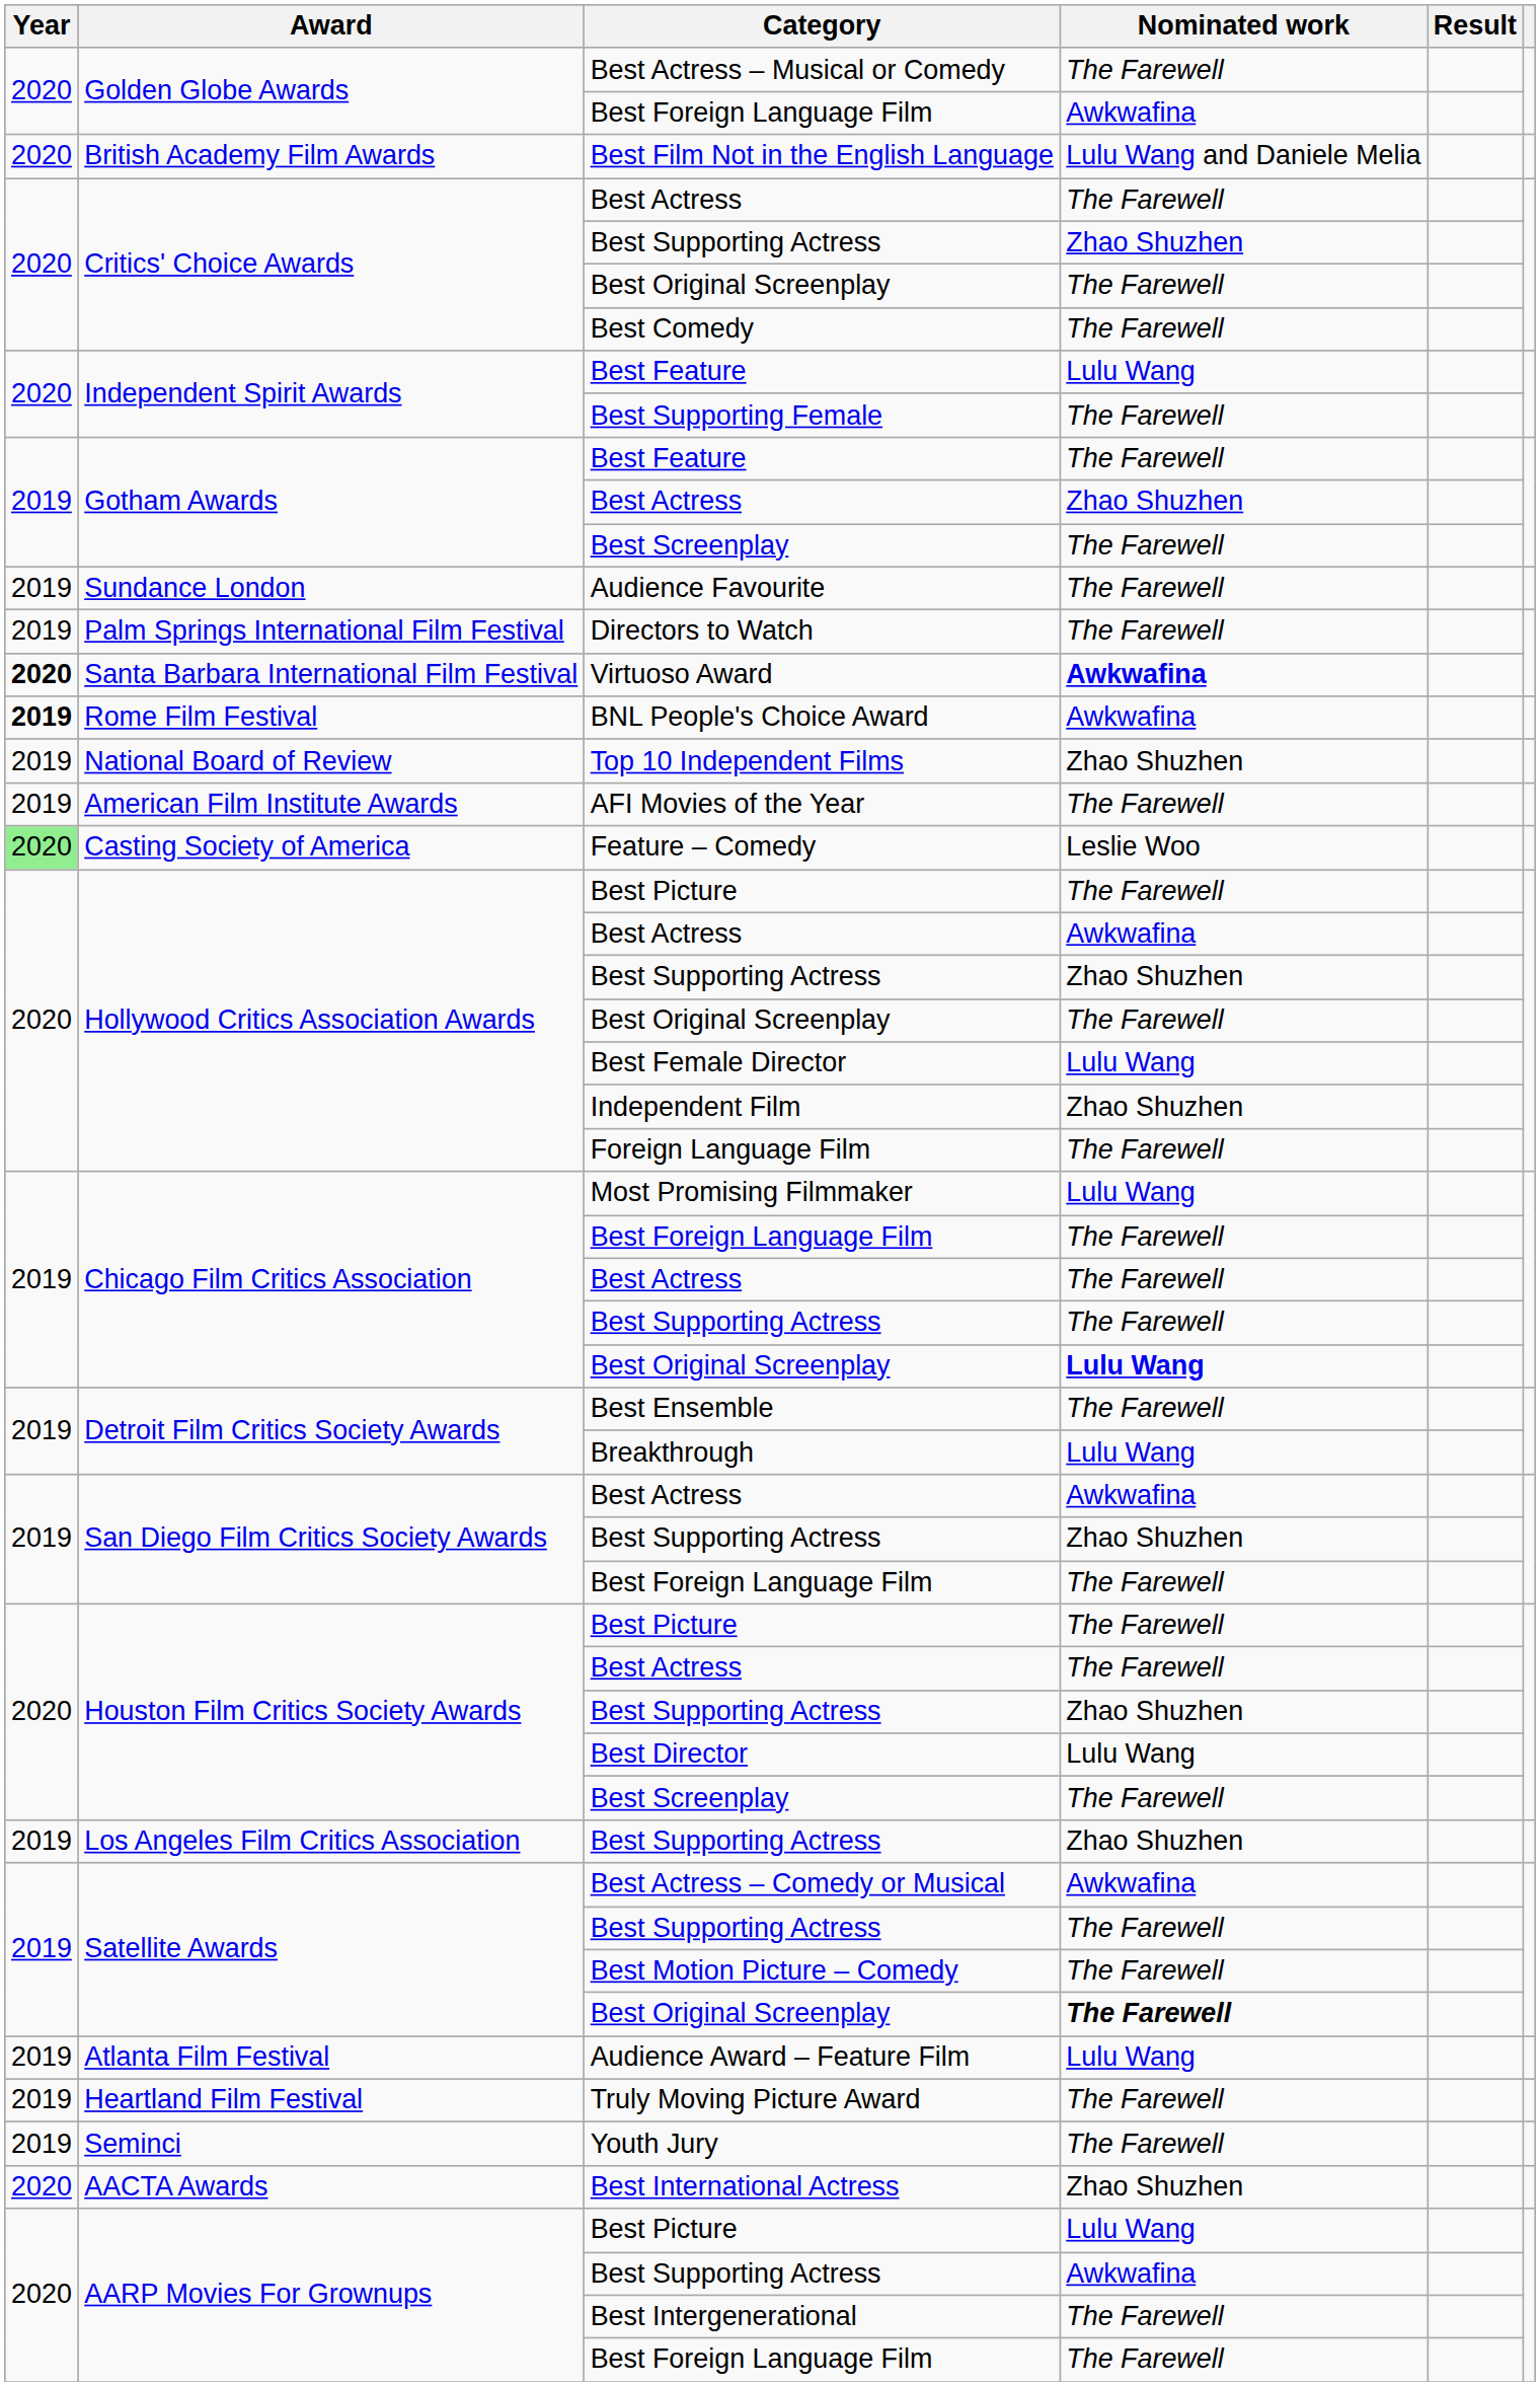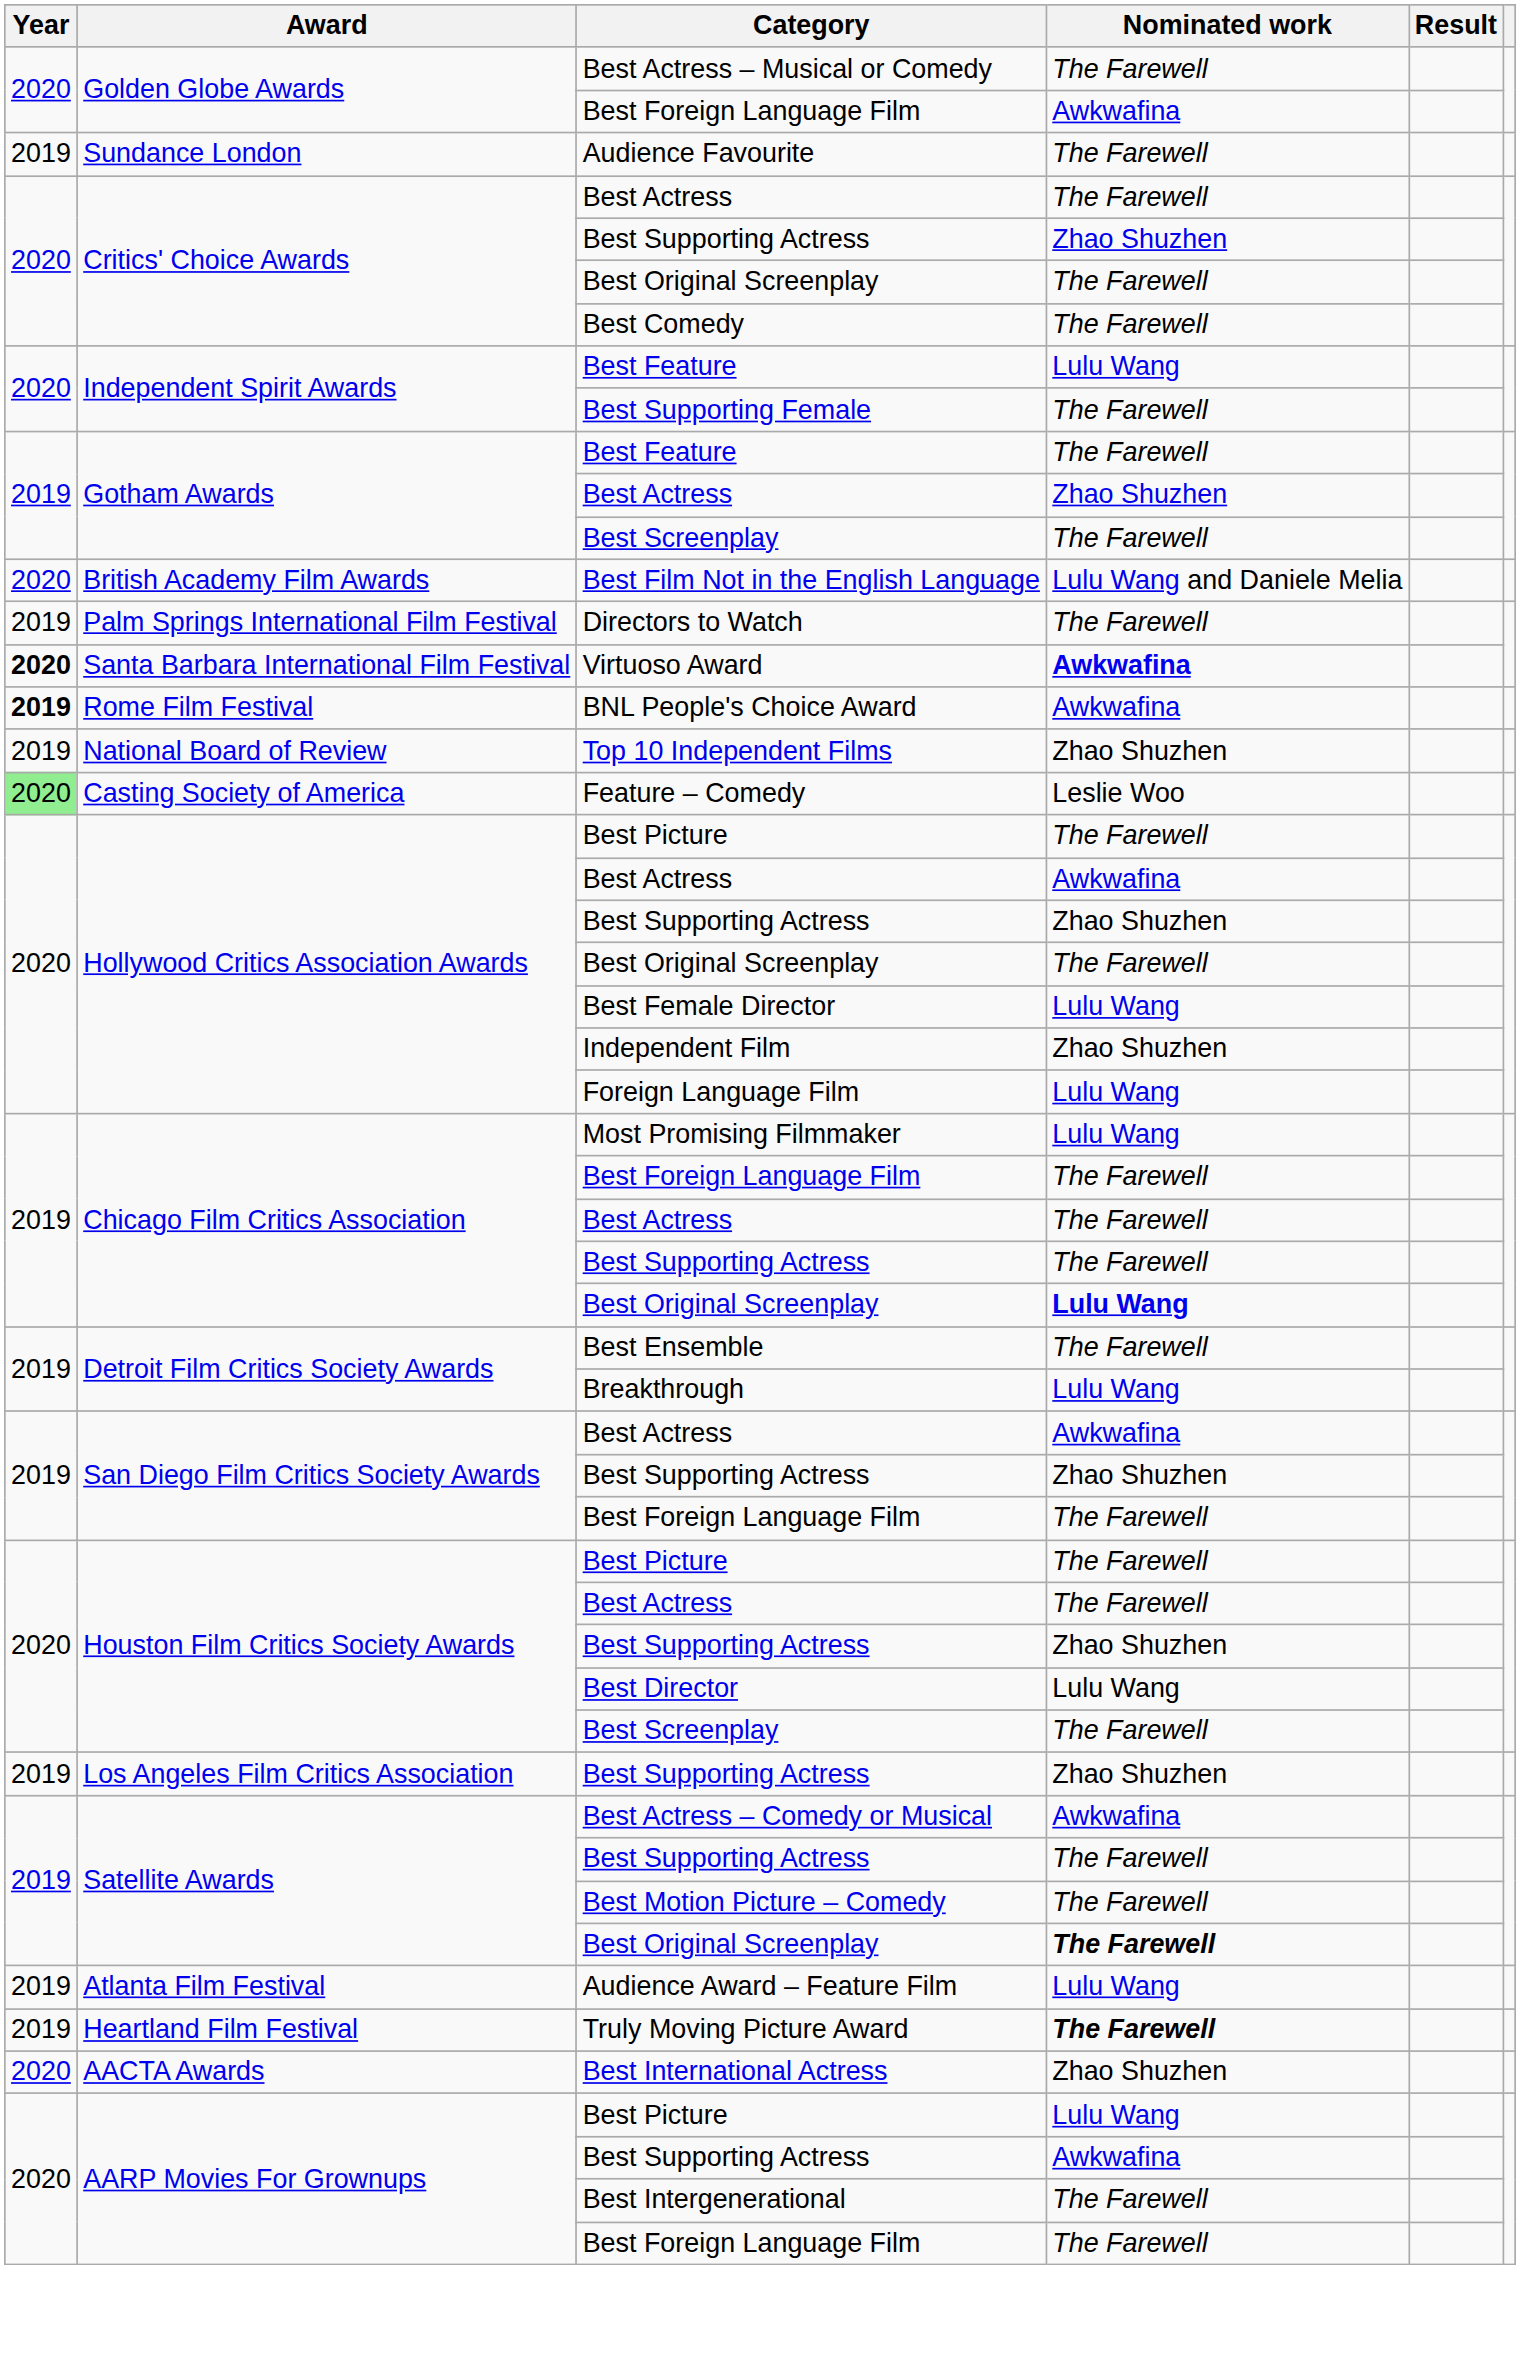rows swapped: Best Film Not in the English Language <-> Audience Favourite
- row: 2019 | American Film Institute Awards | AFI Movies of the Year | The Farewell
Foreign Language Film | Nominated work: The Farewell -> Lulu Wang
Truly Moving Picture Award | Nominated work: normal -> bold
- row: 2019 | Seminci | Youth Jury | The Farewell
